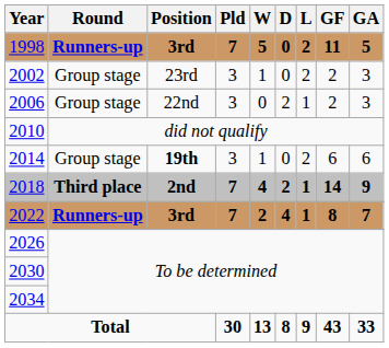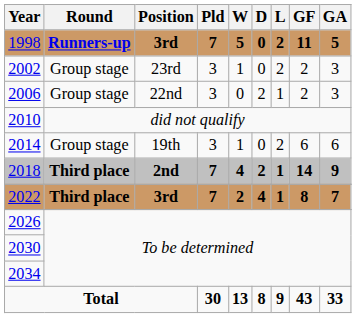2014 | Position: bold -> normal
2022 | Round: Runners-up -> Third place
